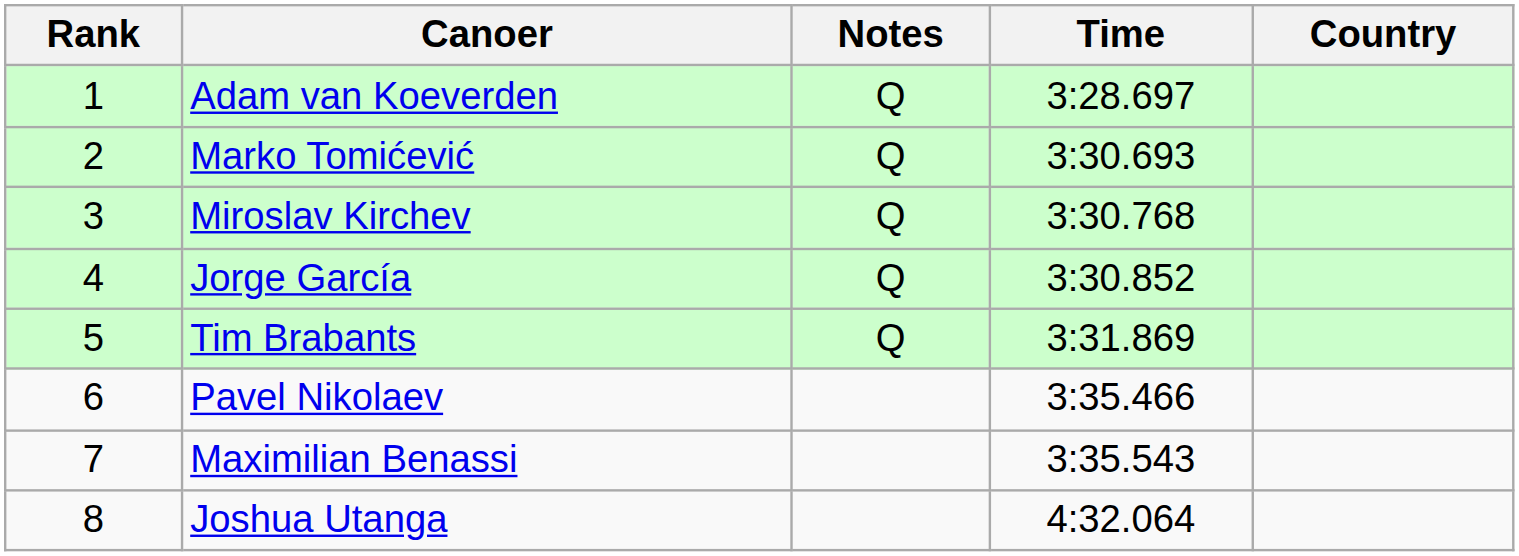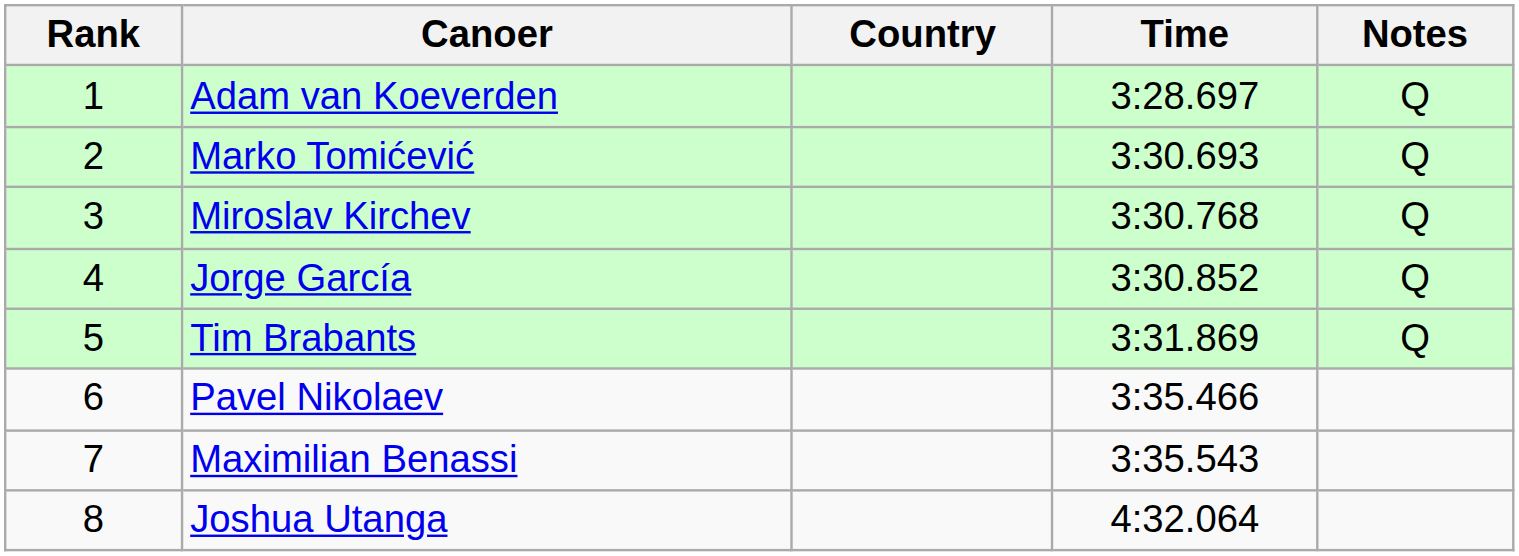columns swapped: Country <-> Notes
